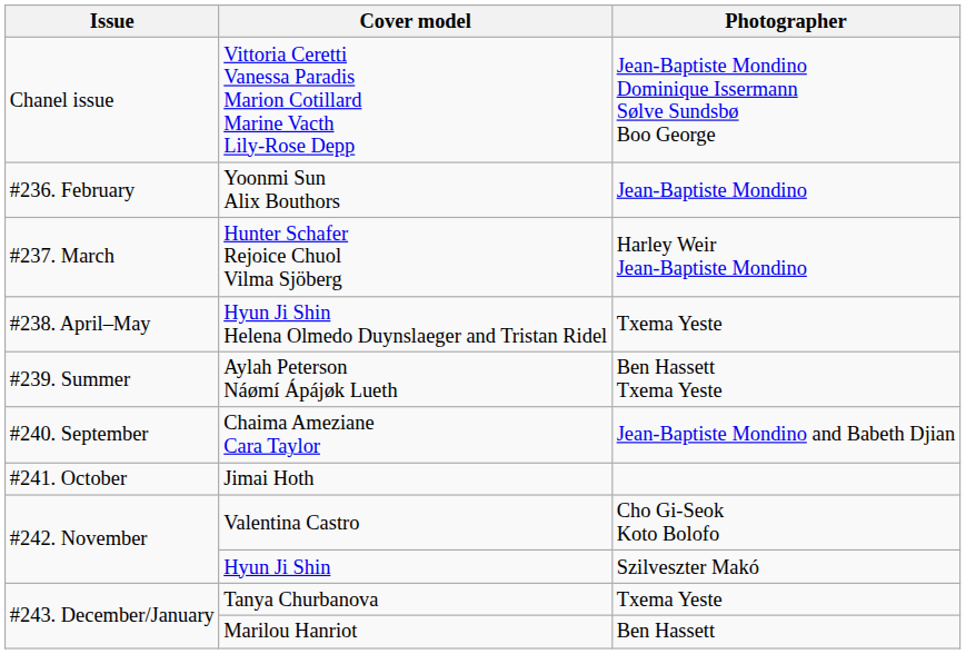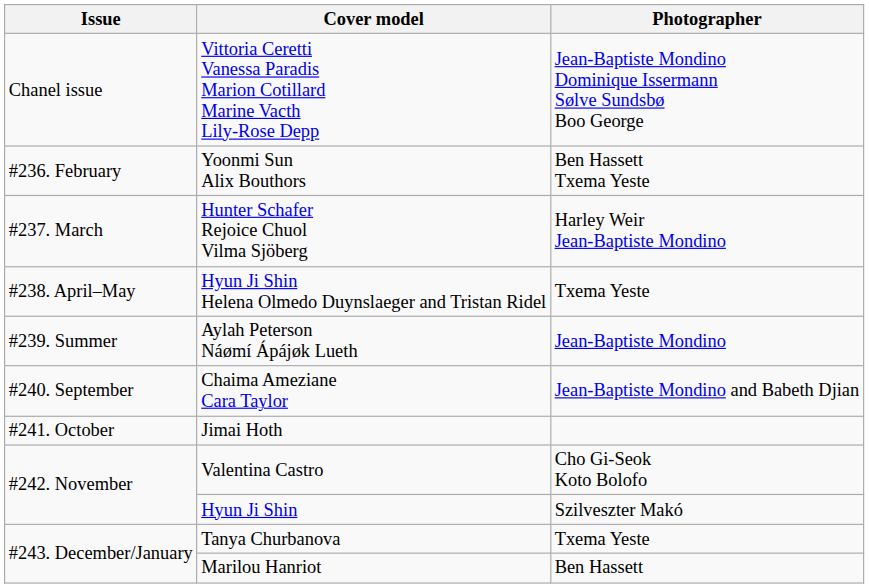Yoonmi Sun Alix Bouthors | Photographer: Jean-Baptiste Mondino -> Ben Hassett Txema Yeste
Aylah Peterson Náømí Ápájøk Lueth | Photographer: Ben Hassett Txema Yeste -> Jean-Baptiste Mondino
